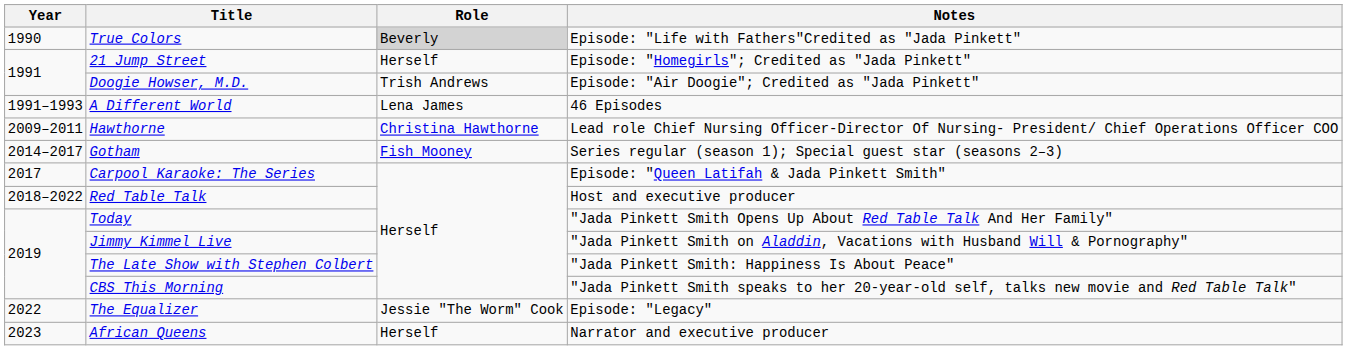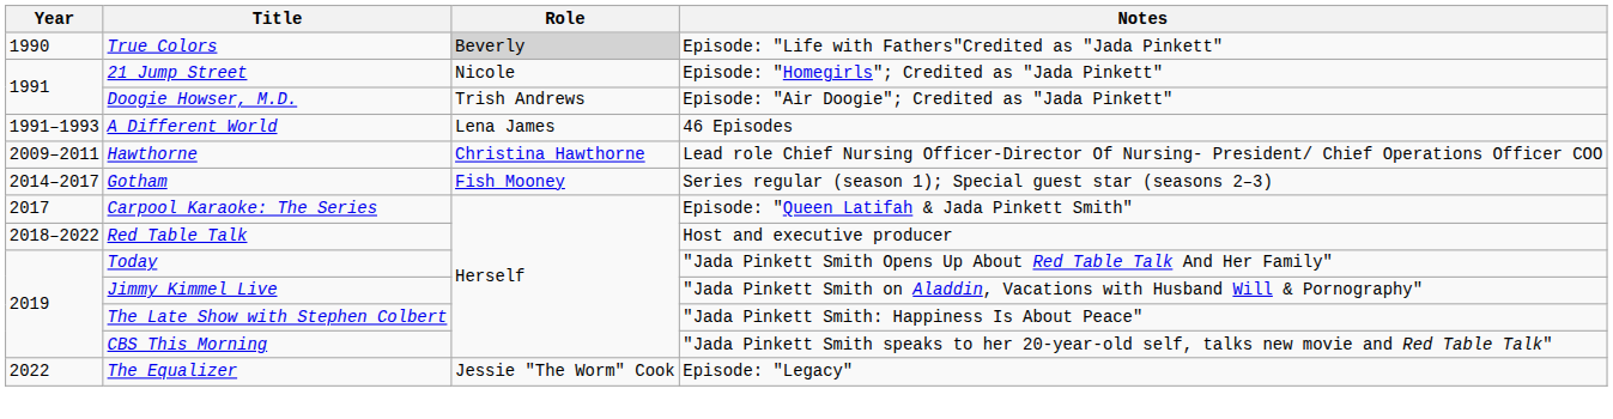21 Jump Street | Role: Herself -> Nicole
- row: 2023 | African Queens | Herself | Narrator and executive producer
